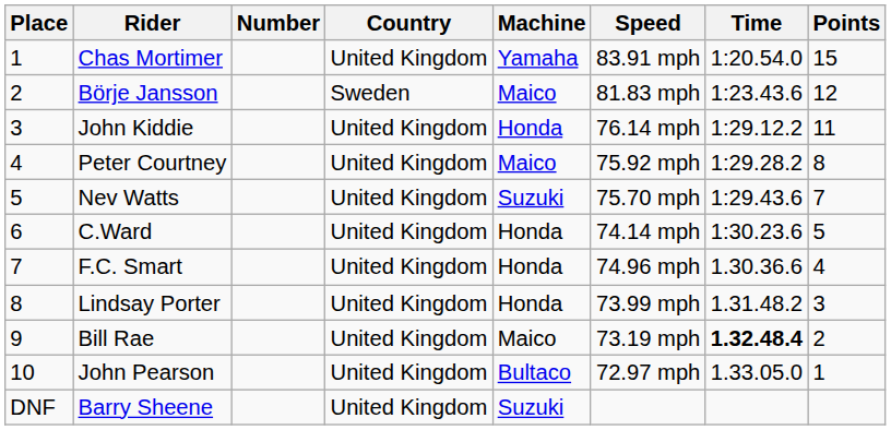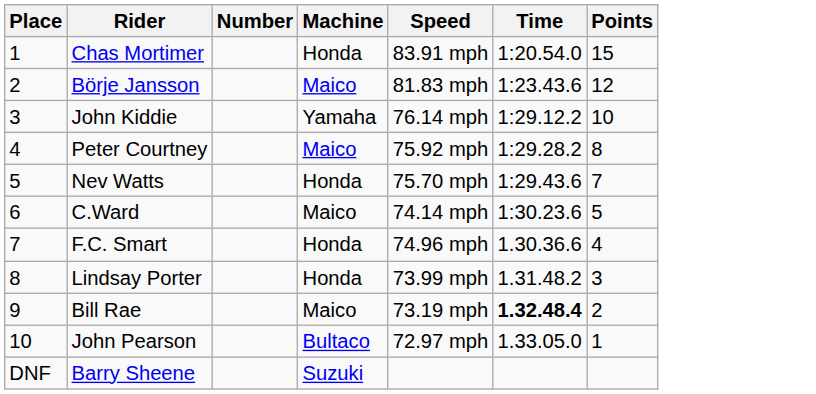- column: Country | United Kingdom | Sweden | United Kingdom | United Kingdom | United Kingdom | United Kingdom | United Kingdom | United Kingdom | United Kingdom | United Kingdom | United Kingdom
Chas Mortimer | Machine: Yamaha -> Honda
John Kiddie | Machine: Honda -> Yamaha
John Kiddie | Points: 11 -> 10
Nev Watts | Machine: Suzuki -> Honda
C.Ward | Machine: Honda -> Maico
